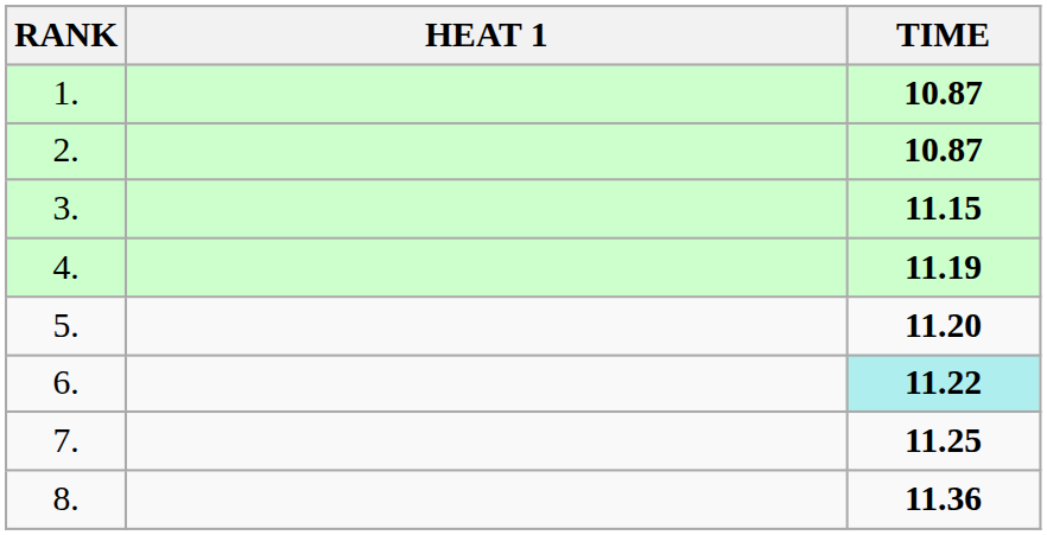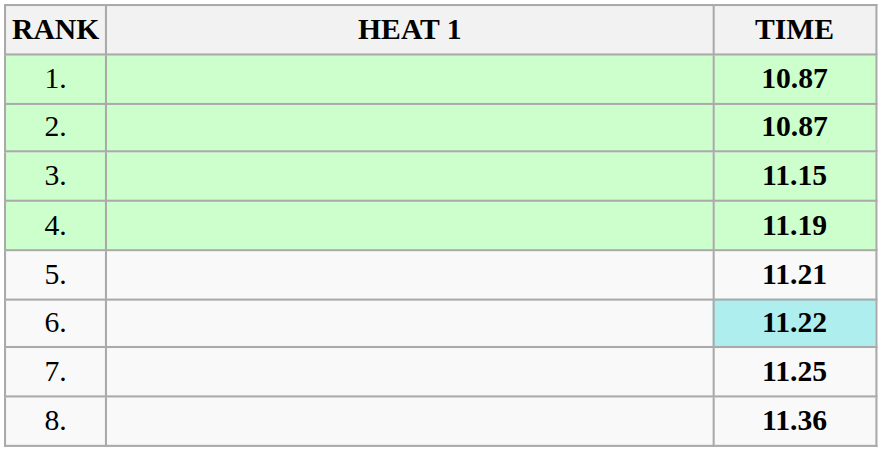5. | TIME: 11.20 -> 11.21
